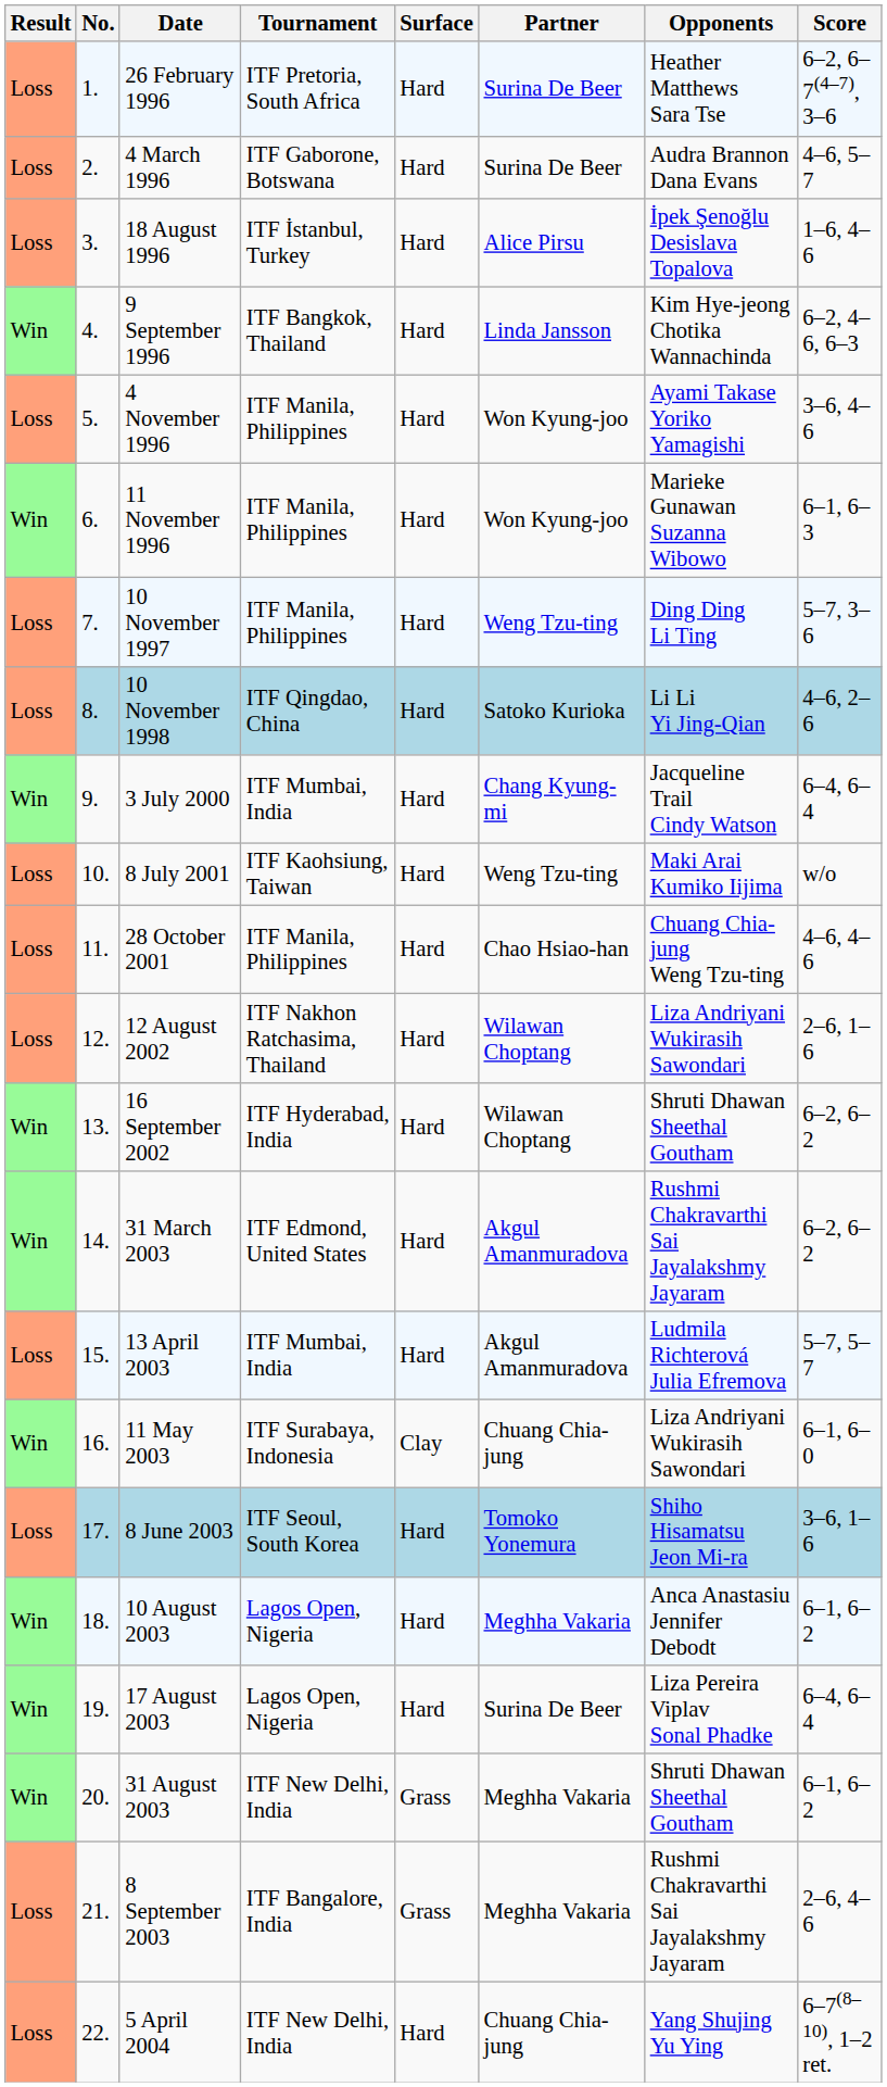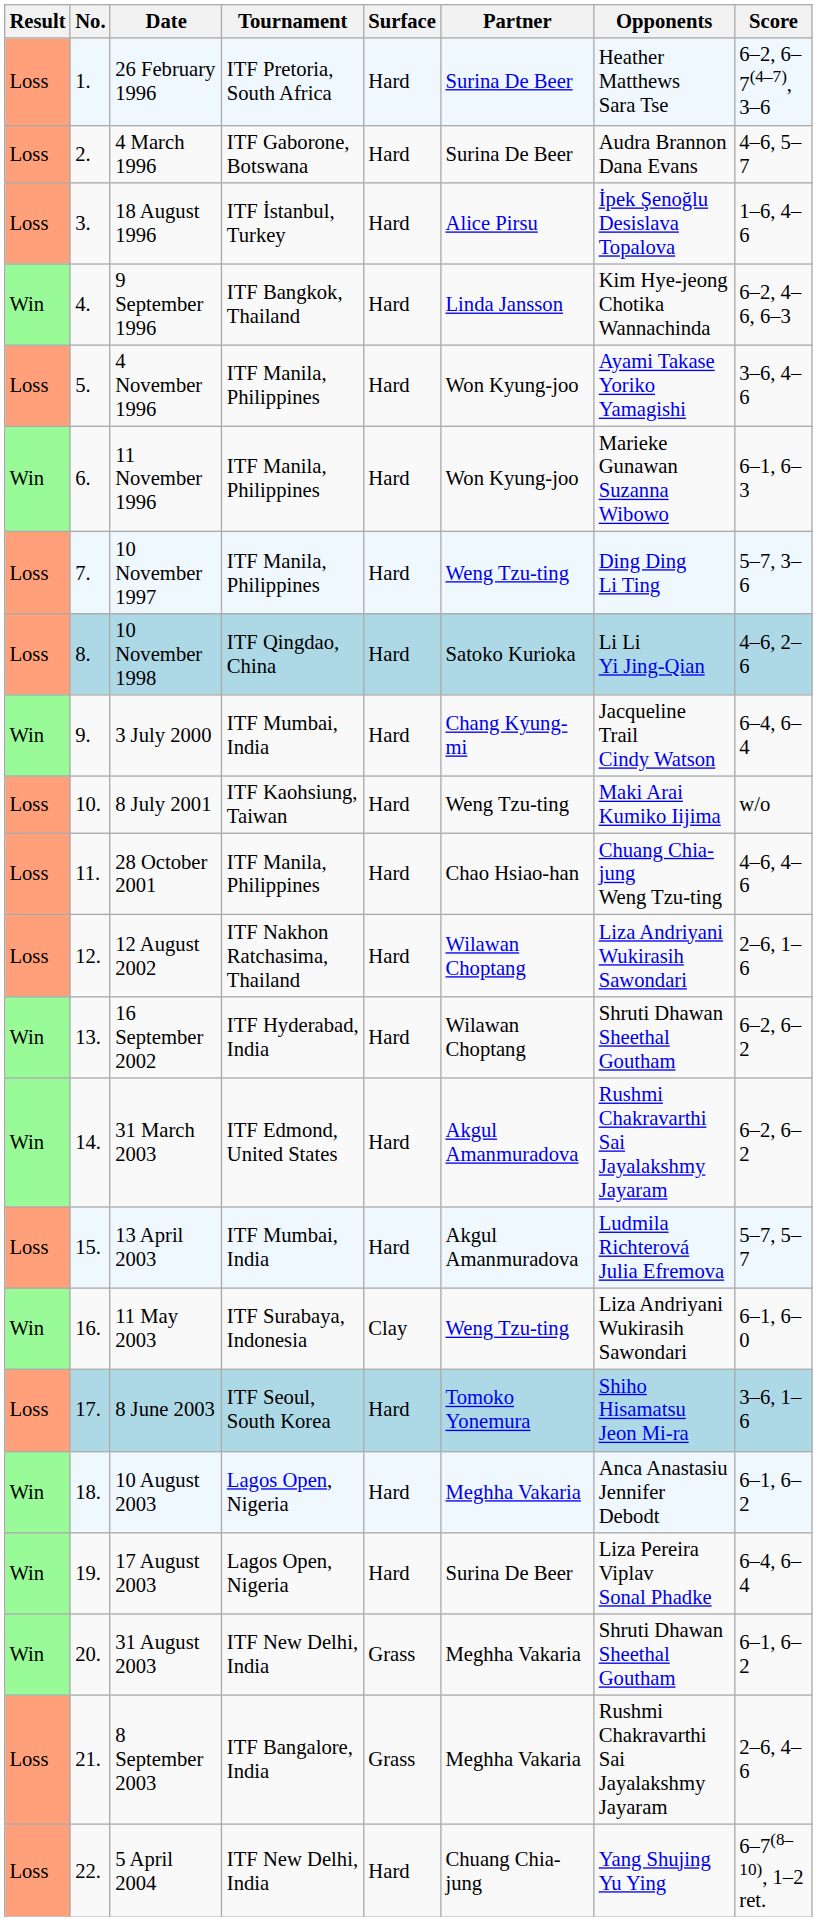11 May 2003 | Partner: Chuang Chia-jung -> Weng Tzu-ting
